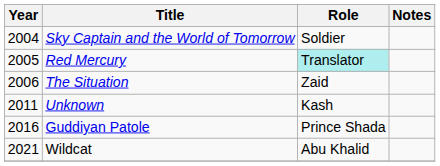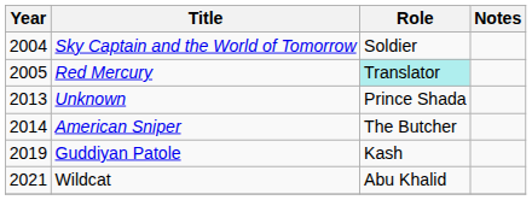- row: 2006 | The Situation | Zaid
Unknown | Year: 2011 -> 2013
Unknown | Role: Kash -> Prince Shada
+ row: 2014 | American Sniper | The Butcher
Guddiyan Patole | Year: 2016 -> 2019
Guddiyan Patole | Role: Prince Shada -> Kash
